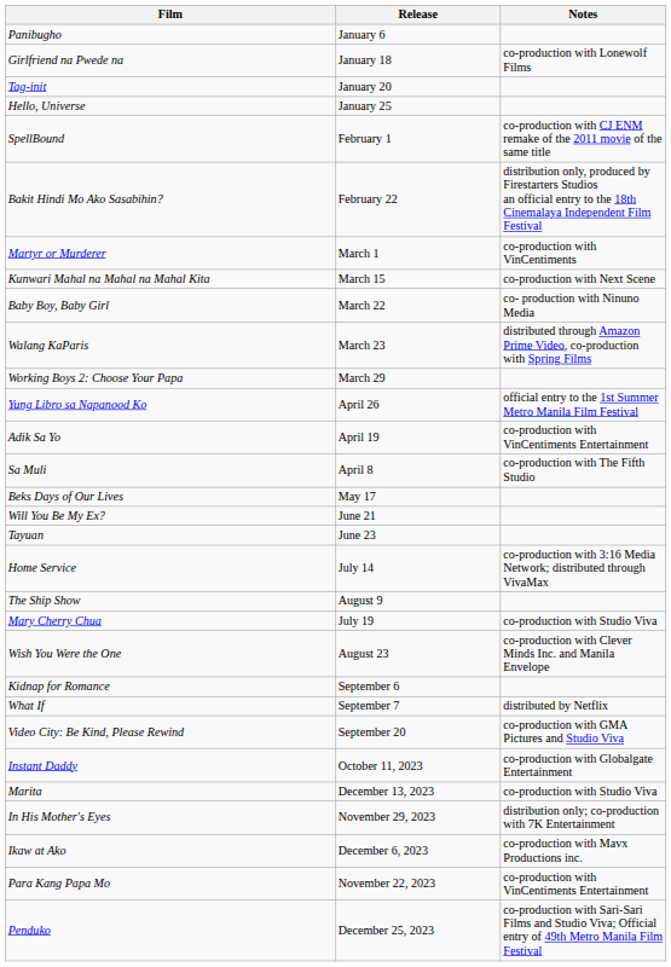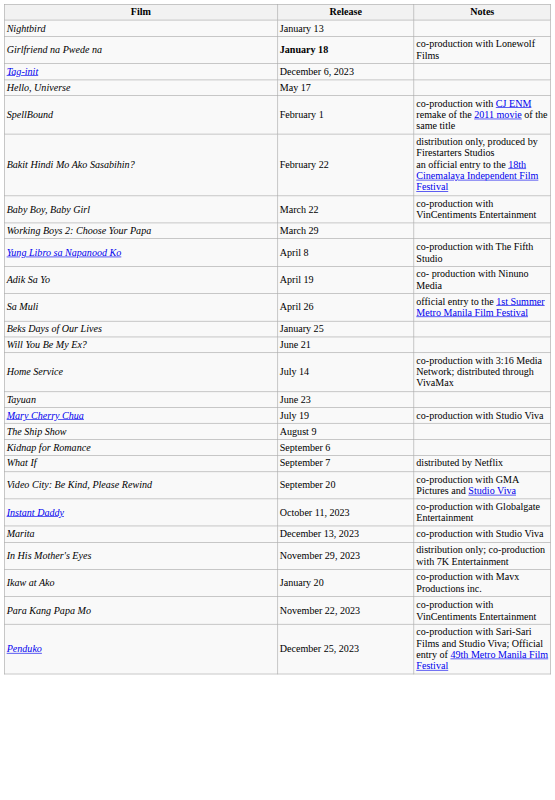- row: Panibugho | January 6
+ row: Nightbird | January 13
Girlfriend na Pwede na | Release: normal -> bold
Tag-init | Release: January 20 -> December 6, 2023
Hello, Universe | Release: January 25 -> May 17
- row: Martyr or Murderer | March 1 | co-production with VinCentiments
- row: Kunwari Mahal na Mahal na Mahal Kita | March 15 | co-production with Next Scene
Baby Boy, Baby Girl | Notes: co- production with Ninuno Media -> co-production with VinCentiments Entertainment
- row: Walang KaParis | March 23 | distributed through Amazon Prime Video, co-production with Spring Films
Yung Libro sa Napanood Ko | Release: April 26 -> April 8
Yung Libro sa Napanood Ko | Notes: official entry to the 1st Summer Metro Manila Film Festival -> co-production with The Fifth Studio
Adik Sa Yo | Notes: co-production with VinCentiments Entertainment -> co- production with Ninuno Media
Sa Muli | Release: April 8 -> April 26
Sa Muli | Notes: co-production with The Fifth Studio -> official entry to the 1st Summer Metro Manila Film Festival
Beks Days of Our Lives | Release: May 17 -> January 25
rows swapped: Tayuan <-> Home Service
rows swapped: Mary Cherry Chua <-> The Ship Show
- row: Wish You Were the One | August 23 | co-production with Clever Minds Inc. and Manila Envelope
Ikaw at Ako | Release: December 6, 2023 -> January 20
